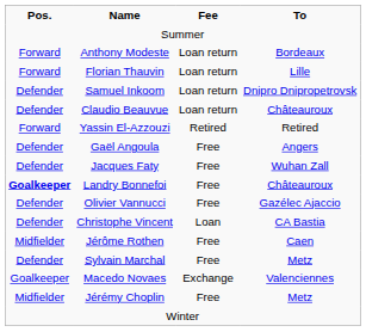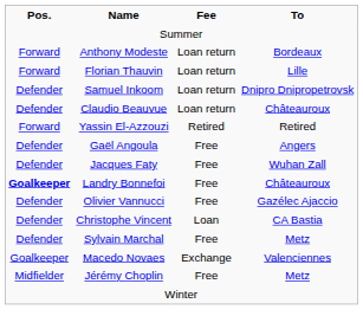- row: Midfielder | Jérôme Rothen | Free | Caen
